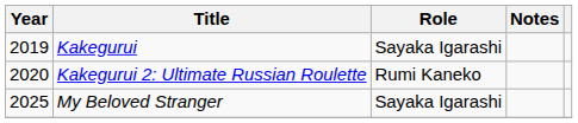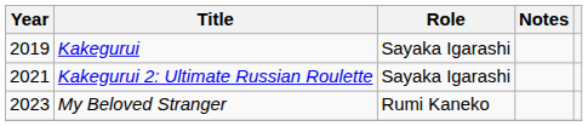Kakegurui 2: Ultimate Russian Roulette | Year: 2020 -> 2021
Kakegurui 2: Ultimate Russian Roulette | Role: Rumi Kaneko -> Sayaka Igarashi
My Beloved Stranger | Year: 2025 -> 2023
My Beloved Stranger | Role: Sayaka Igarashi -> Rumi Kaneko
